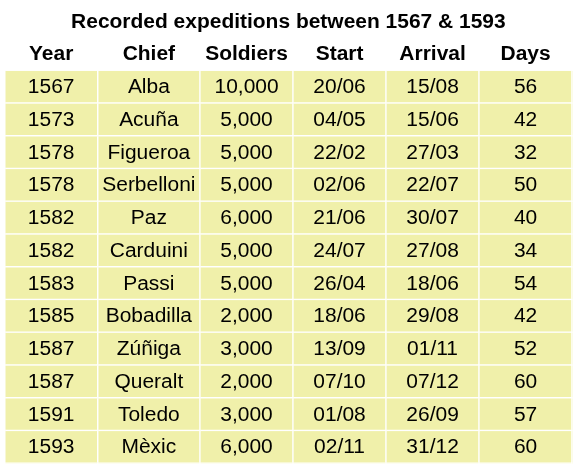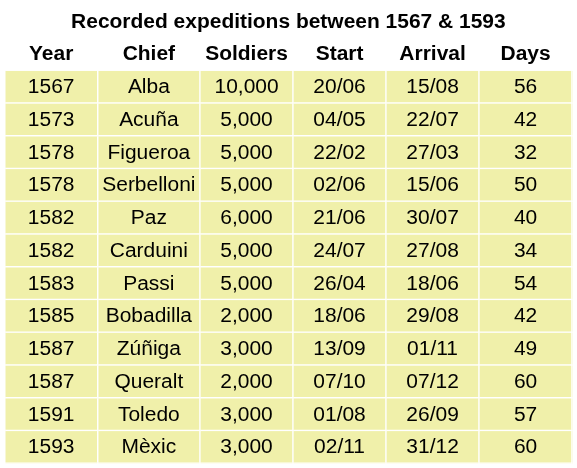Acuña | column 5: 15/06 -> 22/07
Serbelloni | column 5: 22/07 -> 15/06
Zúñiga | column 6: 52 -> 49
Mèxic | column 3: 6,000 -> 3,000
